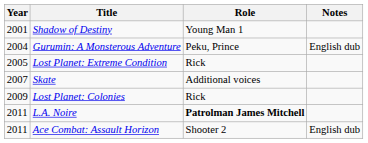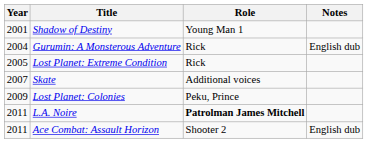Gurumin: A Monsterous Adventure | Role: Peku, Prince -> Rick
Lost Planet: Colonies | Role: Rick -> Peku, Prince
